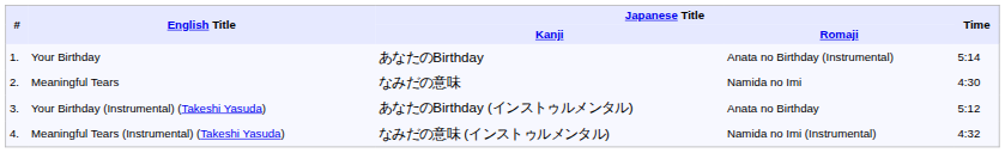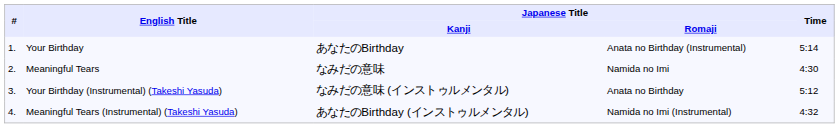Your Birthday (Instrumental) (Takeshi Yasuda) | Japanese Title / Kanji: あなたのBirthday (インストゥルメンタル) -> なみだの意味 (インストゥルメンタル)
Meaningful Tears (Instrumental) (Takeshi Yasuda) | Japanese Title / Kanji: なみだの意味 (インストゥルメンタル) -> あなたのBirthday (インストゥルメンタル)
